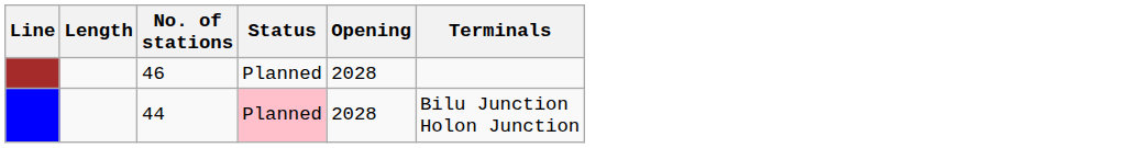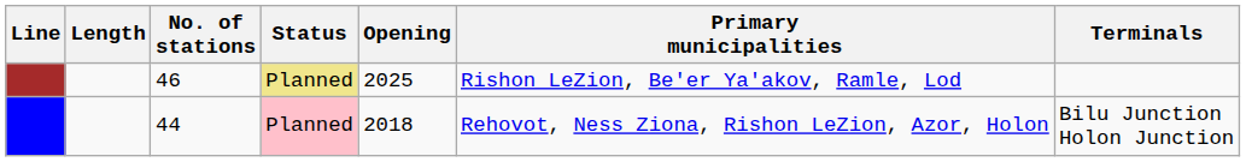+ column: Primary municipalities | Rishon LeZion, Be'er Ya'akov, Ramle, Lod | Rehovot, Ness Ziona, Rishon LeZion, Azor, Holon
46 | Status: no background -> khaki background
46 | Opening: 2028 -> 2025
44 | Opening: 2028 -> 2018
